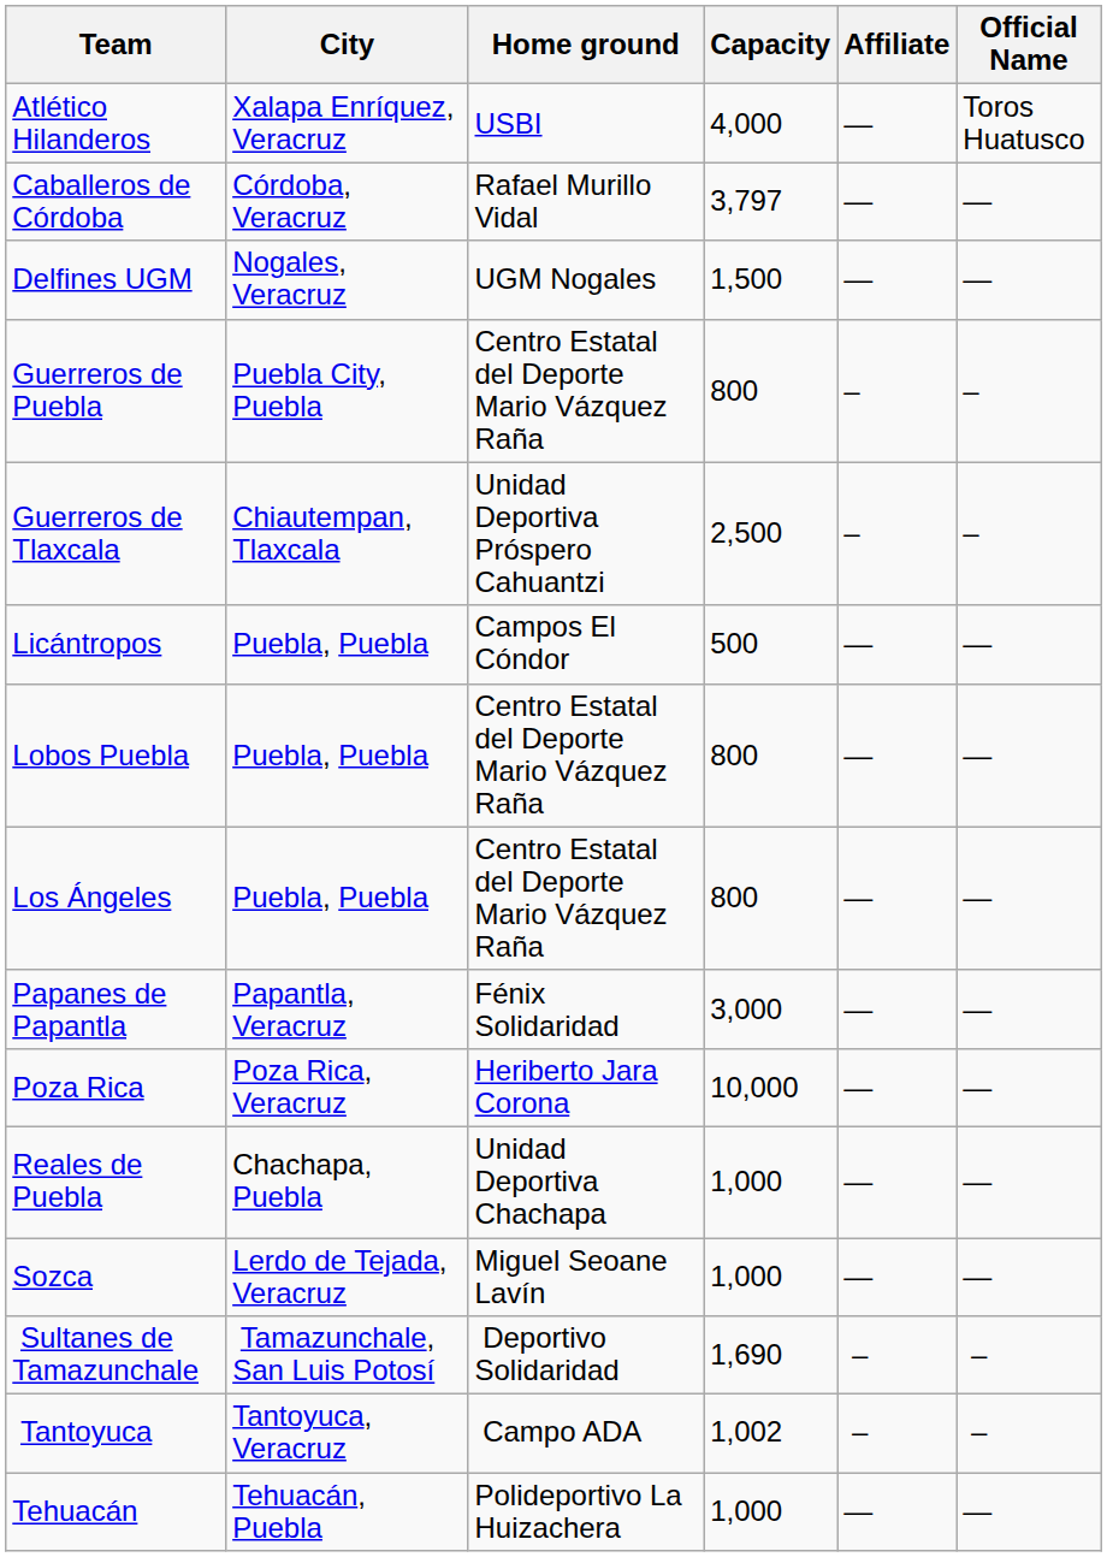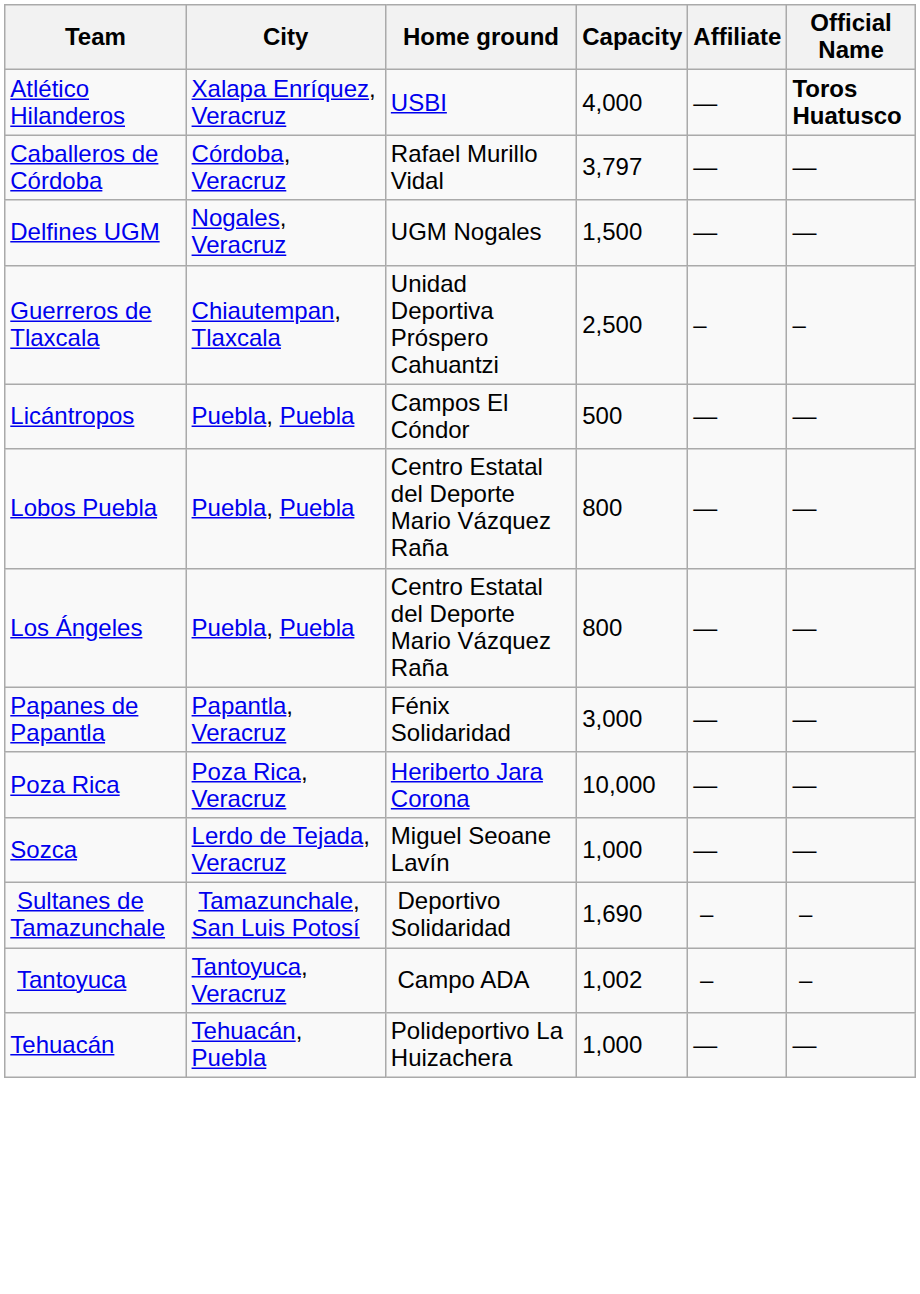Atlético Hilanderos | Official Name: normal -> bold
- row: Guerreros de Puebla | Puebla City, Puebla | Centro Estatal del Deporte Mario Vázquez Raña | 800 | – | –
- row: Reales de Puebla | Chachapa, Puebla | Unidad Deportiva Chachapa | 1,000 | — | —
